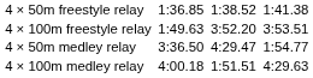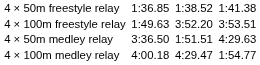4 × 50m medley relay | column 5: 4:29.47 -> 1:51.51
4 × 50m medley relay | column 7: 1:54.77 -> 4:29.63
4 × 100m medley relay | column 5: 1:51.51 -> 4:29.47
4 × 100m medley relay | column 7: 4:29.63 -> 1:54.77
